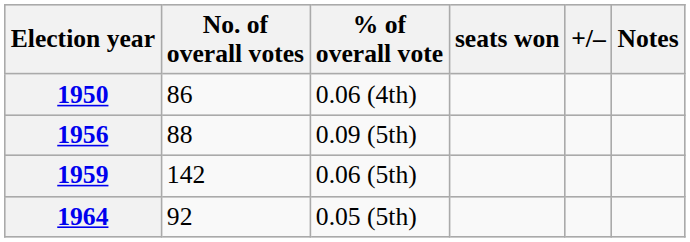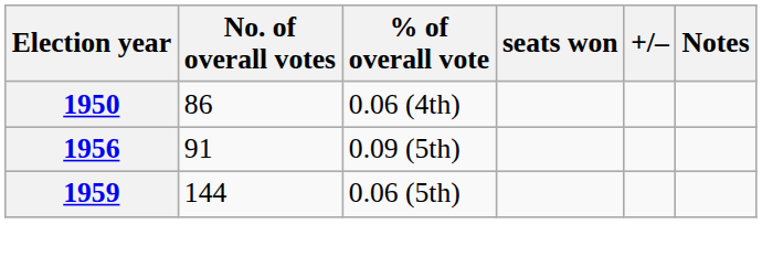1956 | No. of overall votes: 88 -> 91
1959 | No. of overall votes: 142 -> 144
- row: 1964 | 92 | 0.05 (5th)
